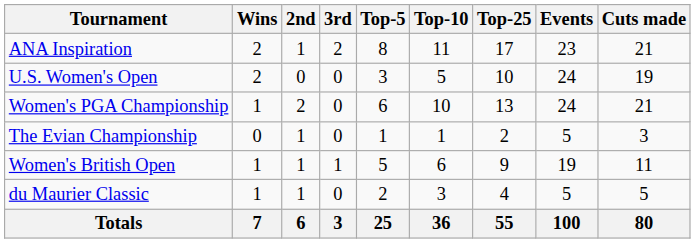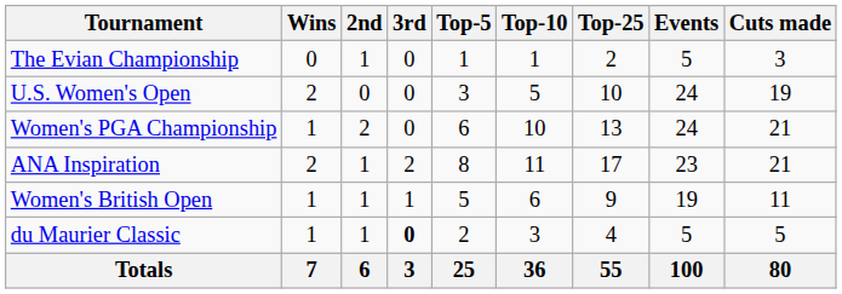rows swapped: ANA Inspiration <-> The Evian Championship
du Maurier Classic | 3rd: normal -> bold
